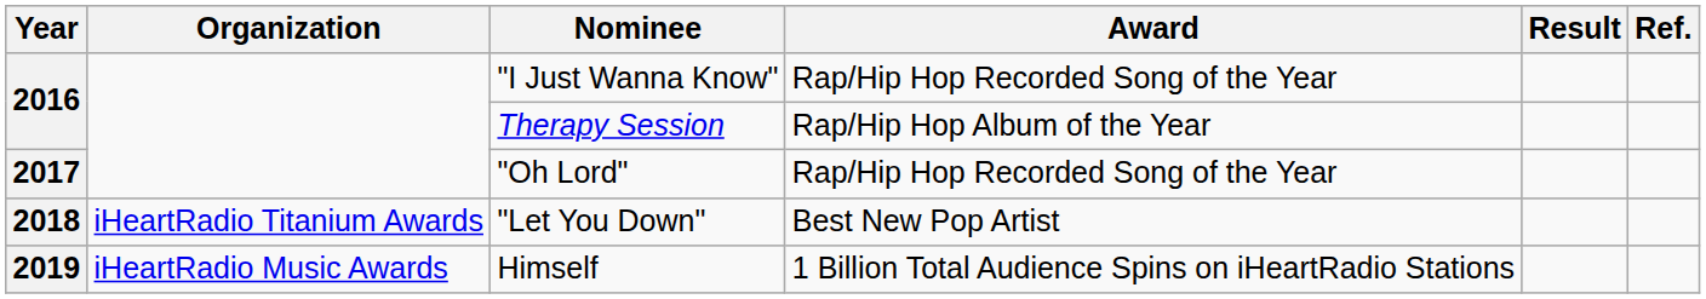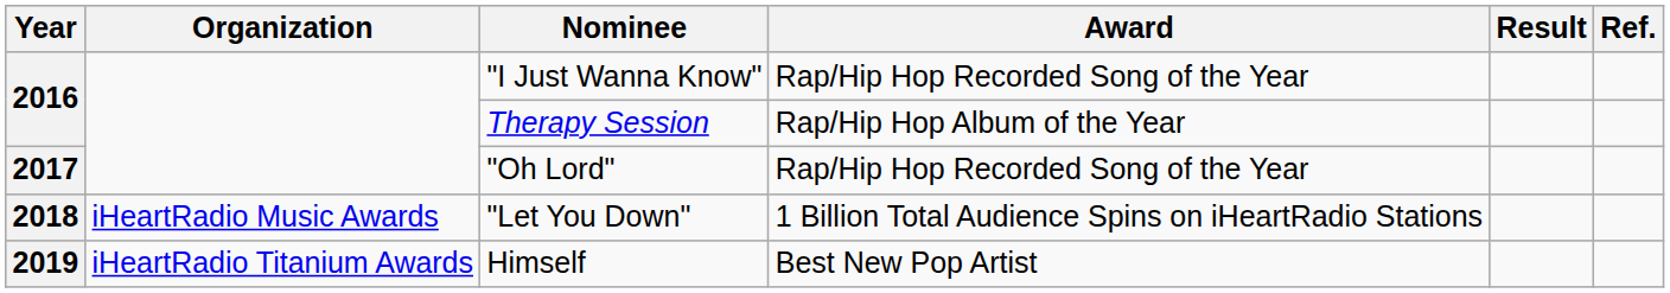"Let You Down" | Organization: iHeartRadio Titanium Awards -> iHeartRadio Music Awards
"Let You Down" | Award: Best New Pop Artist -> 1 Billion Total Audience Spins on iHeartRadio Stations
Himself | Organization: iHeartRadio Music Awards -> iHeartRadio Titanium Awards
Himself | Award: 1 Billion Total Audience Spins on iHeartRadio Stations -> Best New Pop Artist
